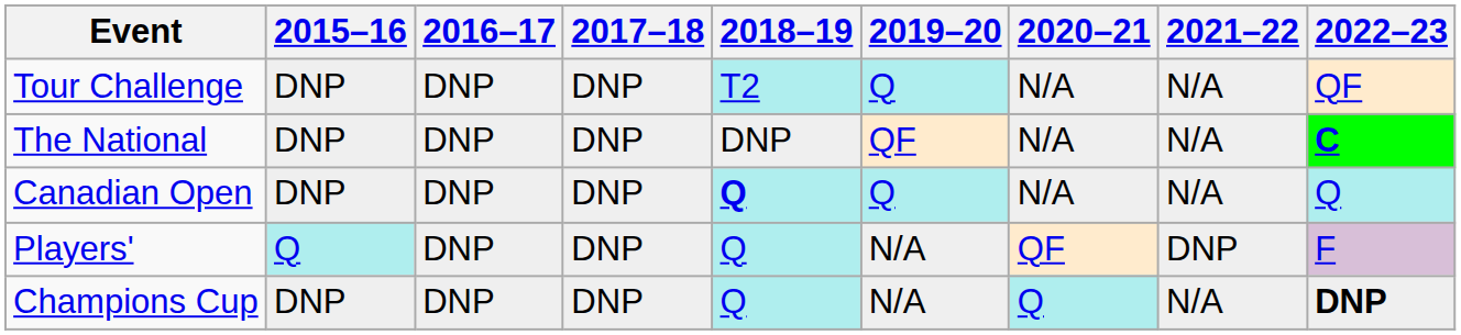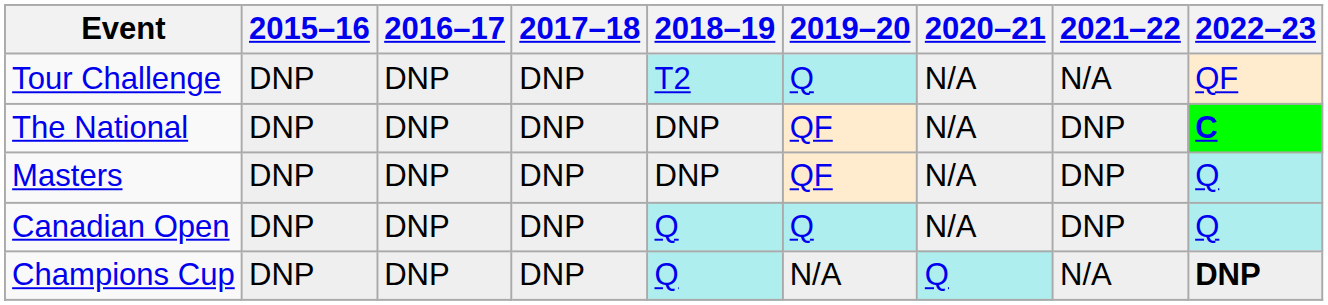The National | 2021–22: N/A -> DNP
+ row: Masters | DNP | DNP | DNP | DNP | QF | N/A | DNP | Q
Canadian Open | 2018–19: bold -> normal
Canadian Open | 2021–22: N/A -> DNP
- row: Players' | Q | DNP | DNP | Q | N/A | QF | DNP | F
